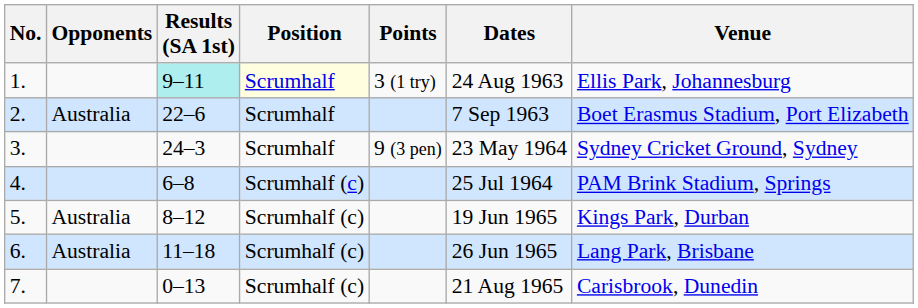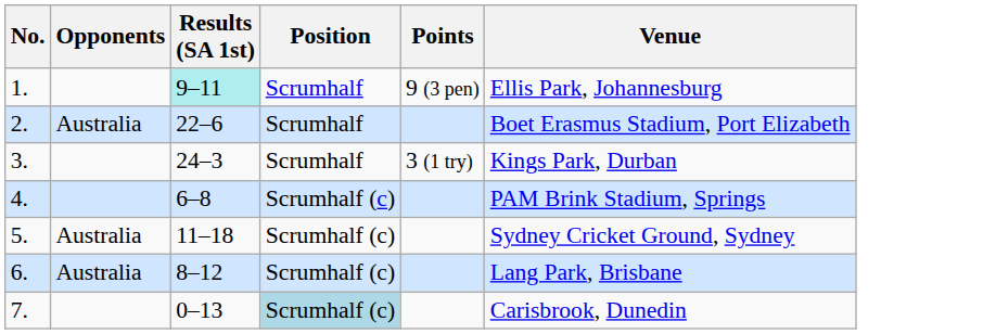- column: Dates | 24 Aug 1963 | 7 Sep 1963 | 23 May 1964 | 25 Jul 1964 | 19 Jun 1965 | 26 Jun 1965 | 21 Aug 1965
1. | Position: lightyellow background -> no background
1. | Points: 3 (1 try) -> 9 (3 pen)
3. | Points: 9 (3 pen) -> 3 (1 try)
3. | Venue: Sydney Cricket Ground, Sydney -> Kings Park, Durban
5. | Results (SA 1st): 8–12 -> 11–18
5. | Venue: Kings Park, Durban -> Sydney Cricket Ground, Sydney
6. | Results (SA 1st): 11–18 -> 8–12
7. | Position: no background -> lightblue background
